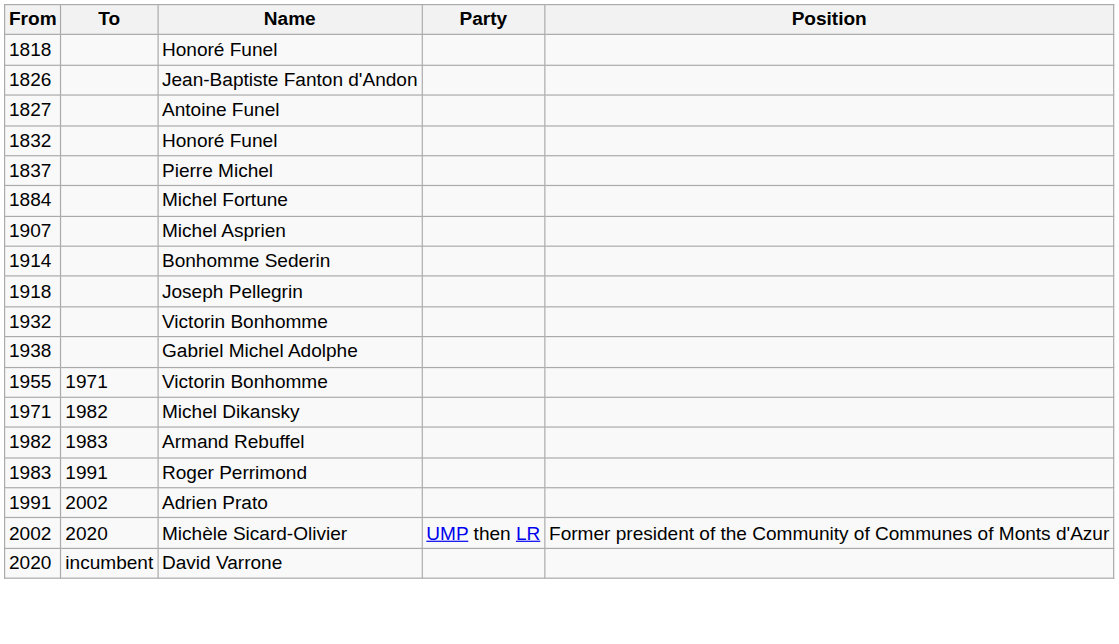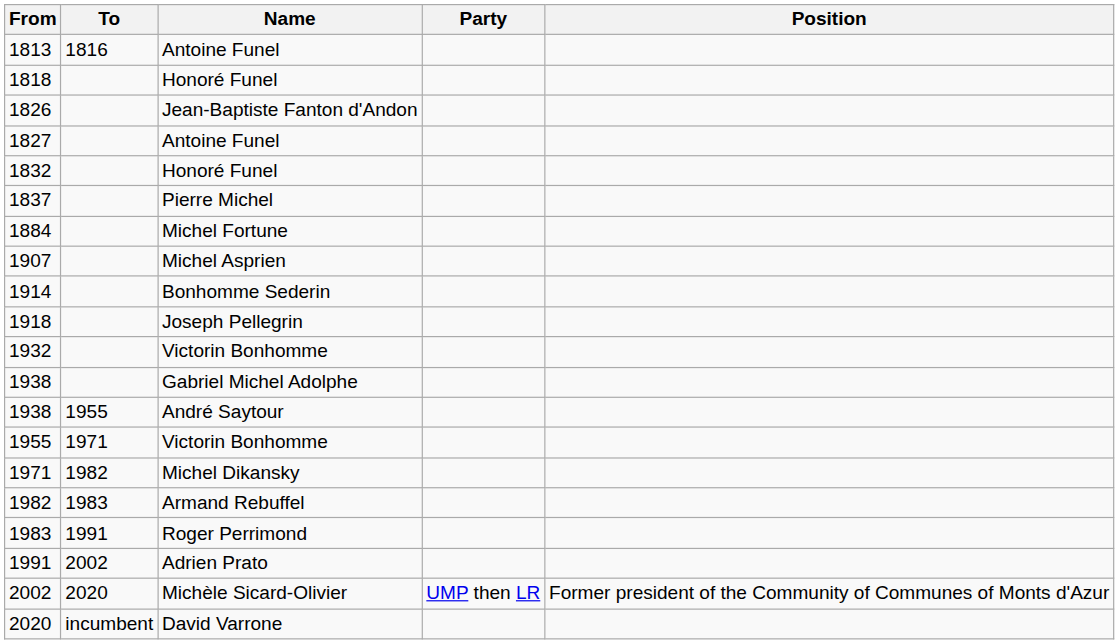+ row: 1813 | 1816 | Antoine Funel
+ row: 1938 | 1955 | André Saytour
